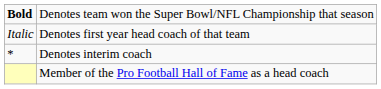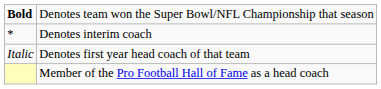rows swapped: Denotes first year head coach of that team <-> Denotes interim coach
